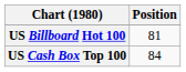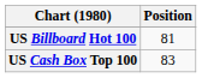US Cash Box Top 100 | Position: 84 -> 83
